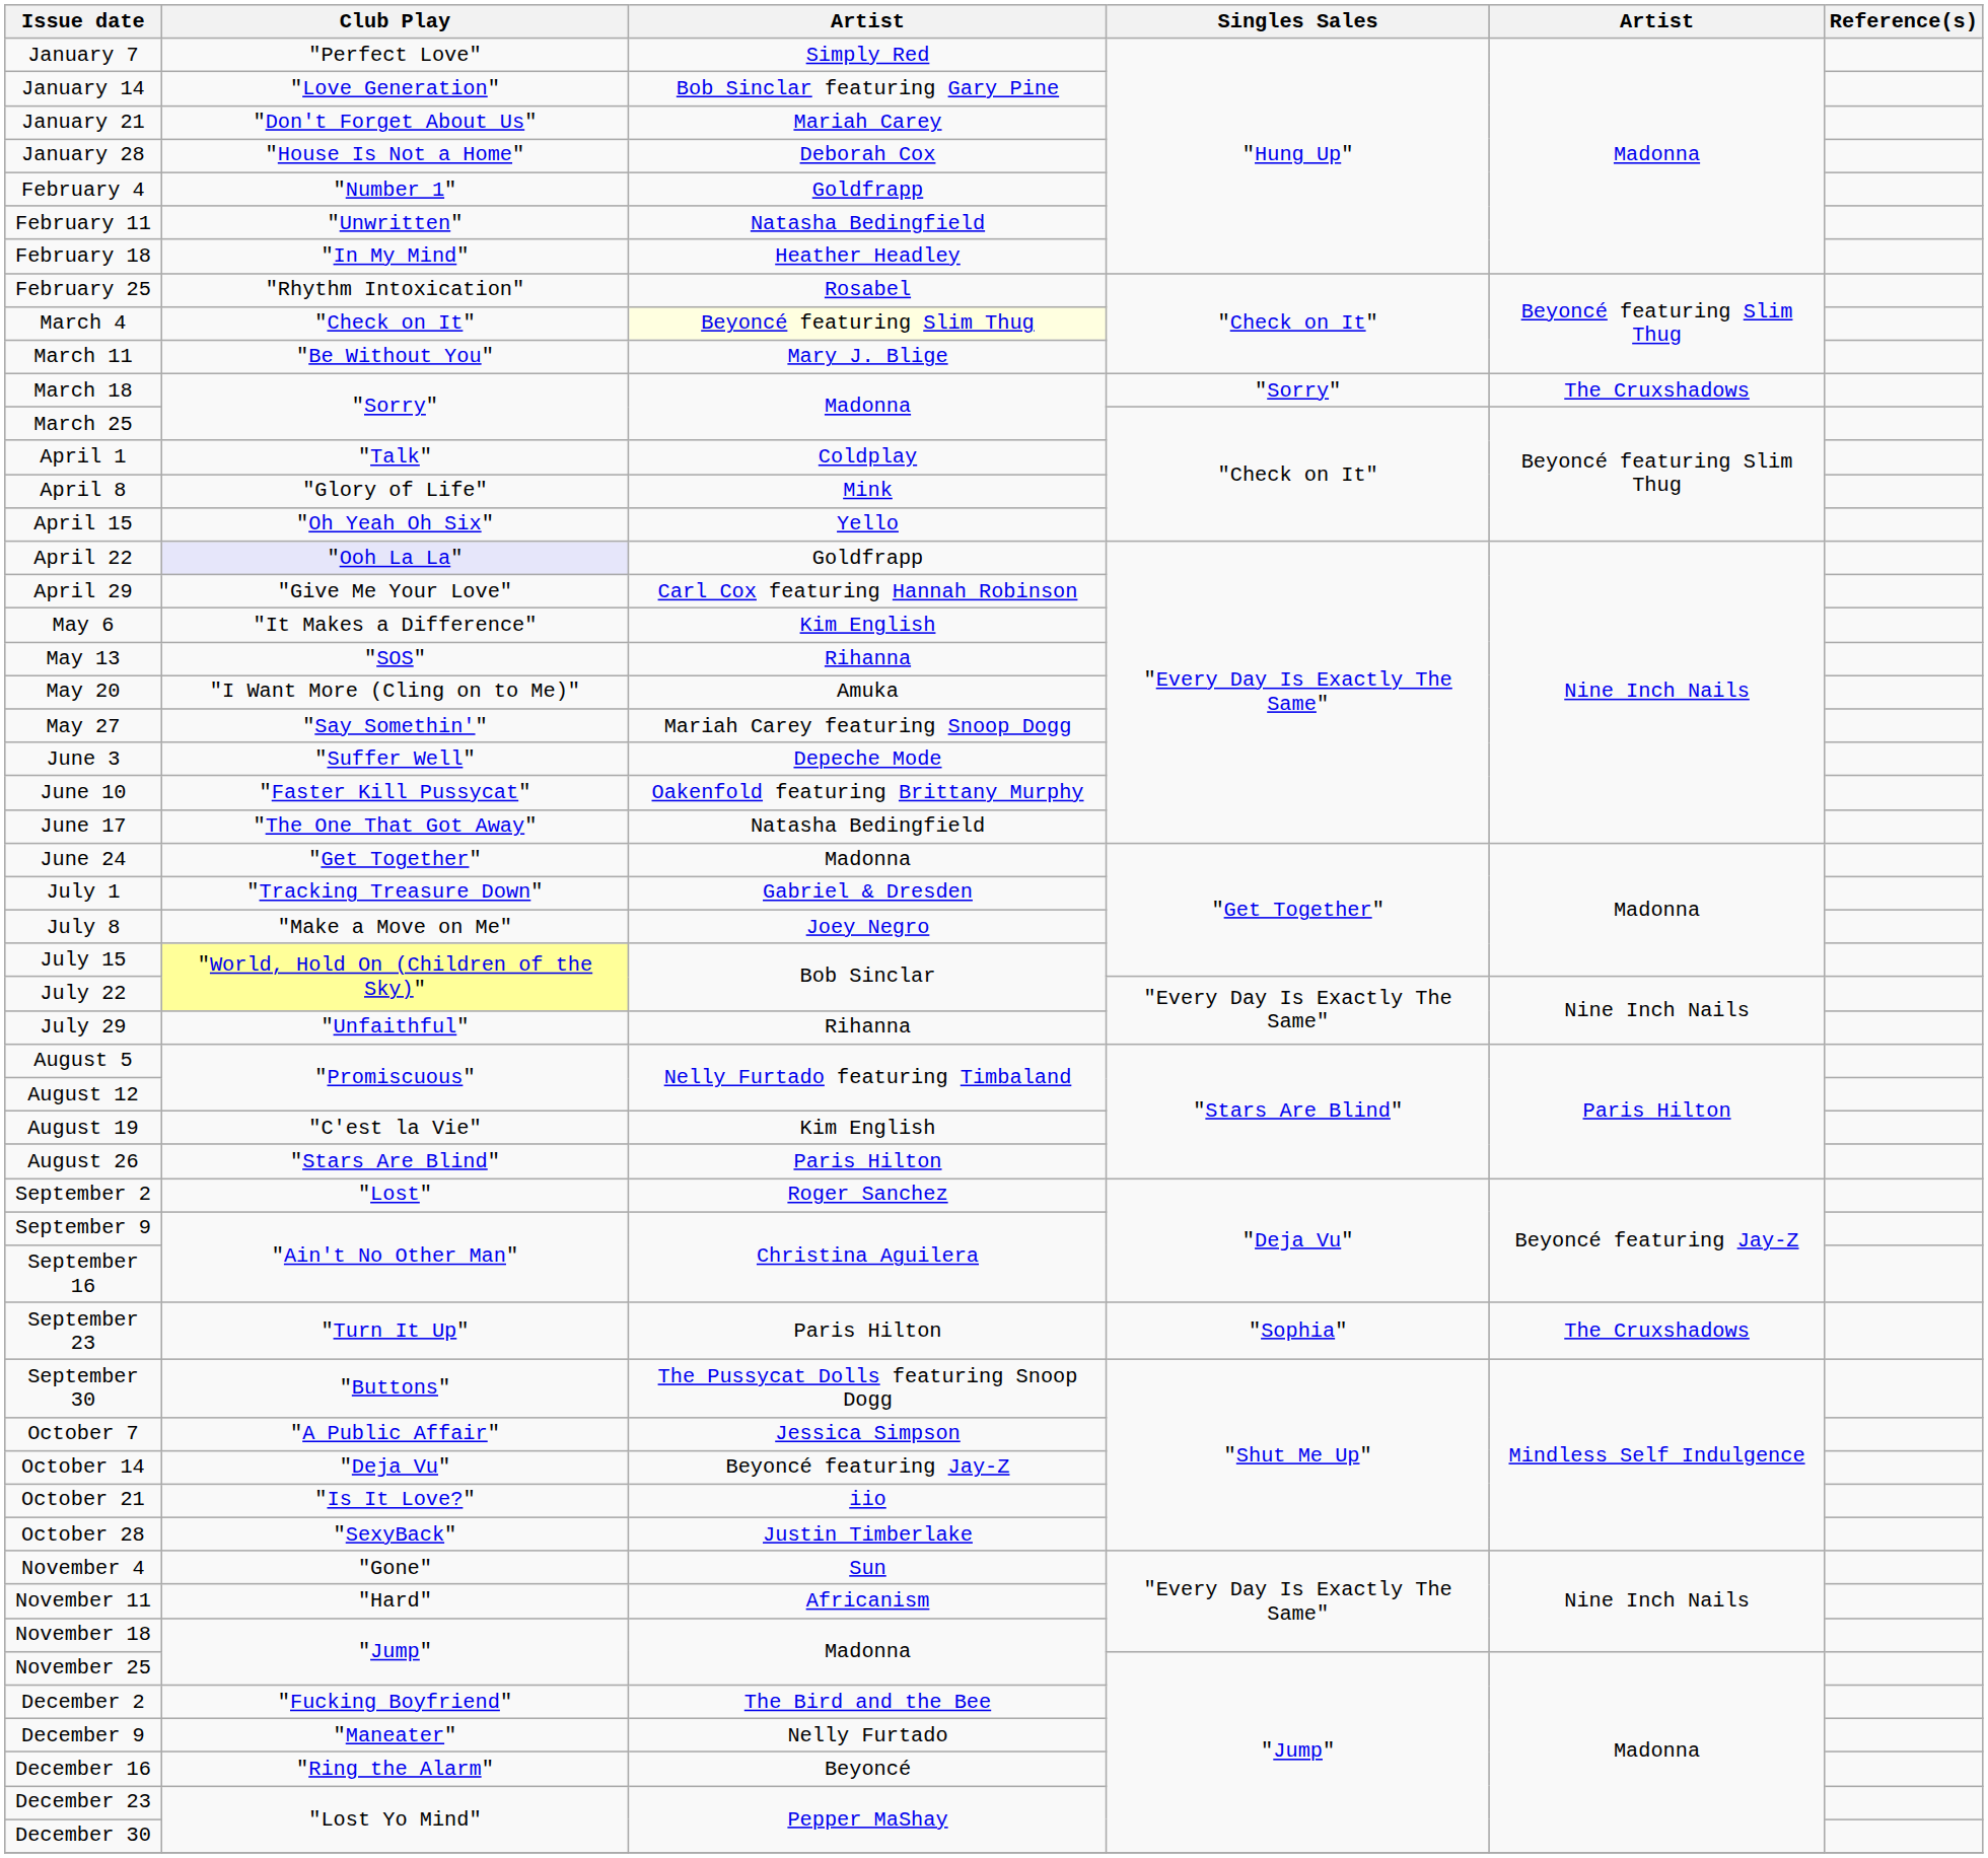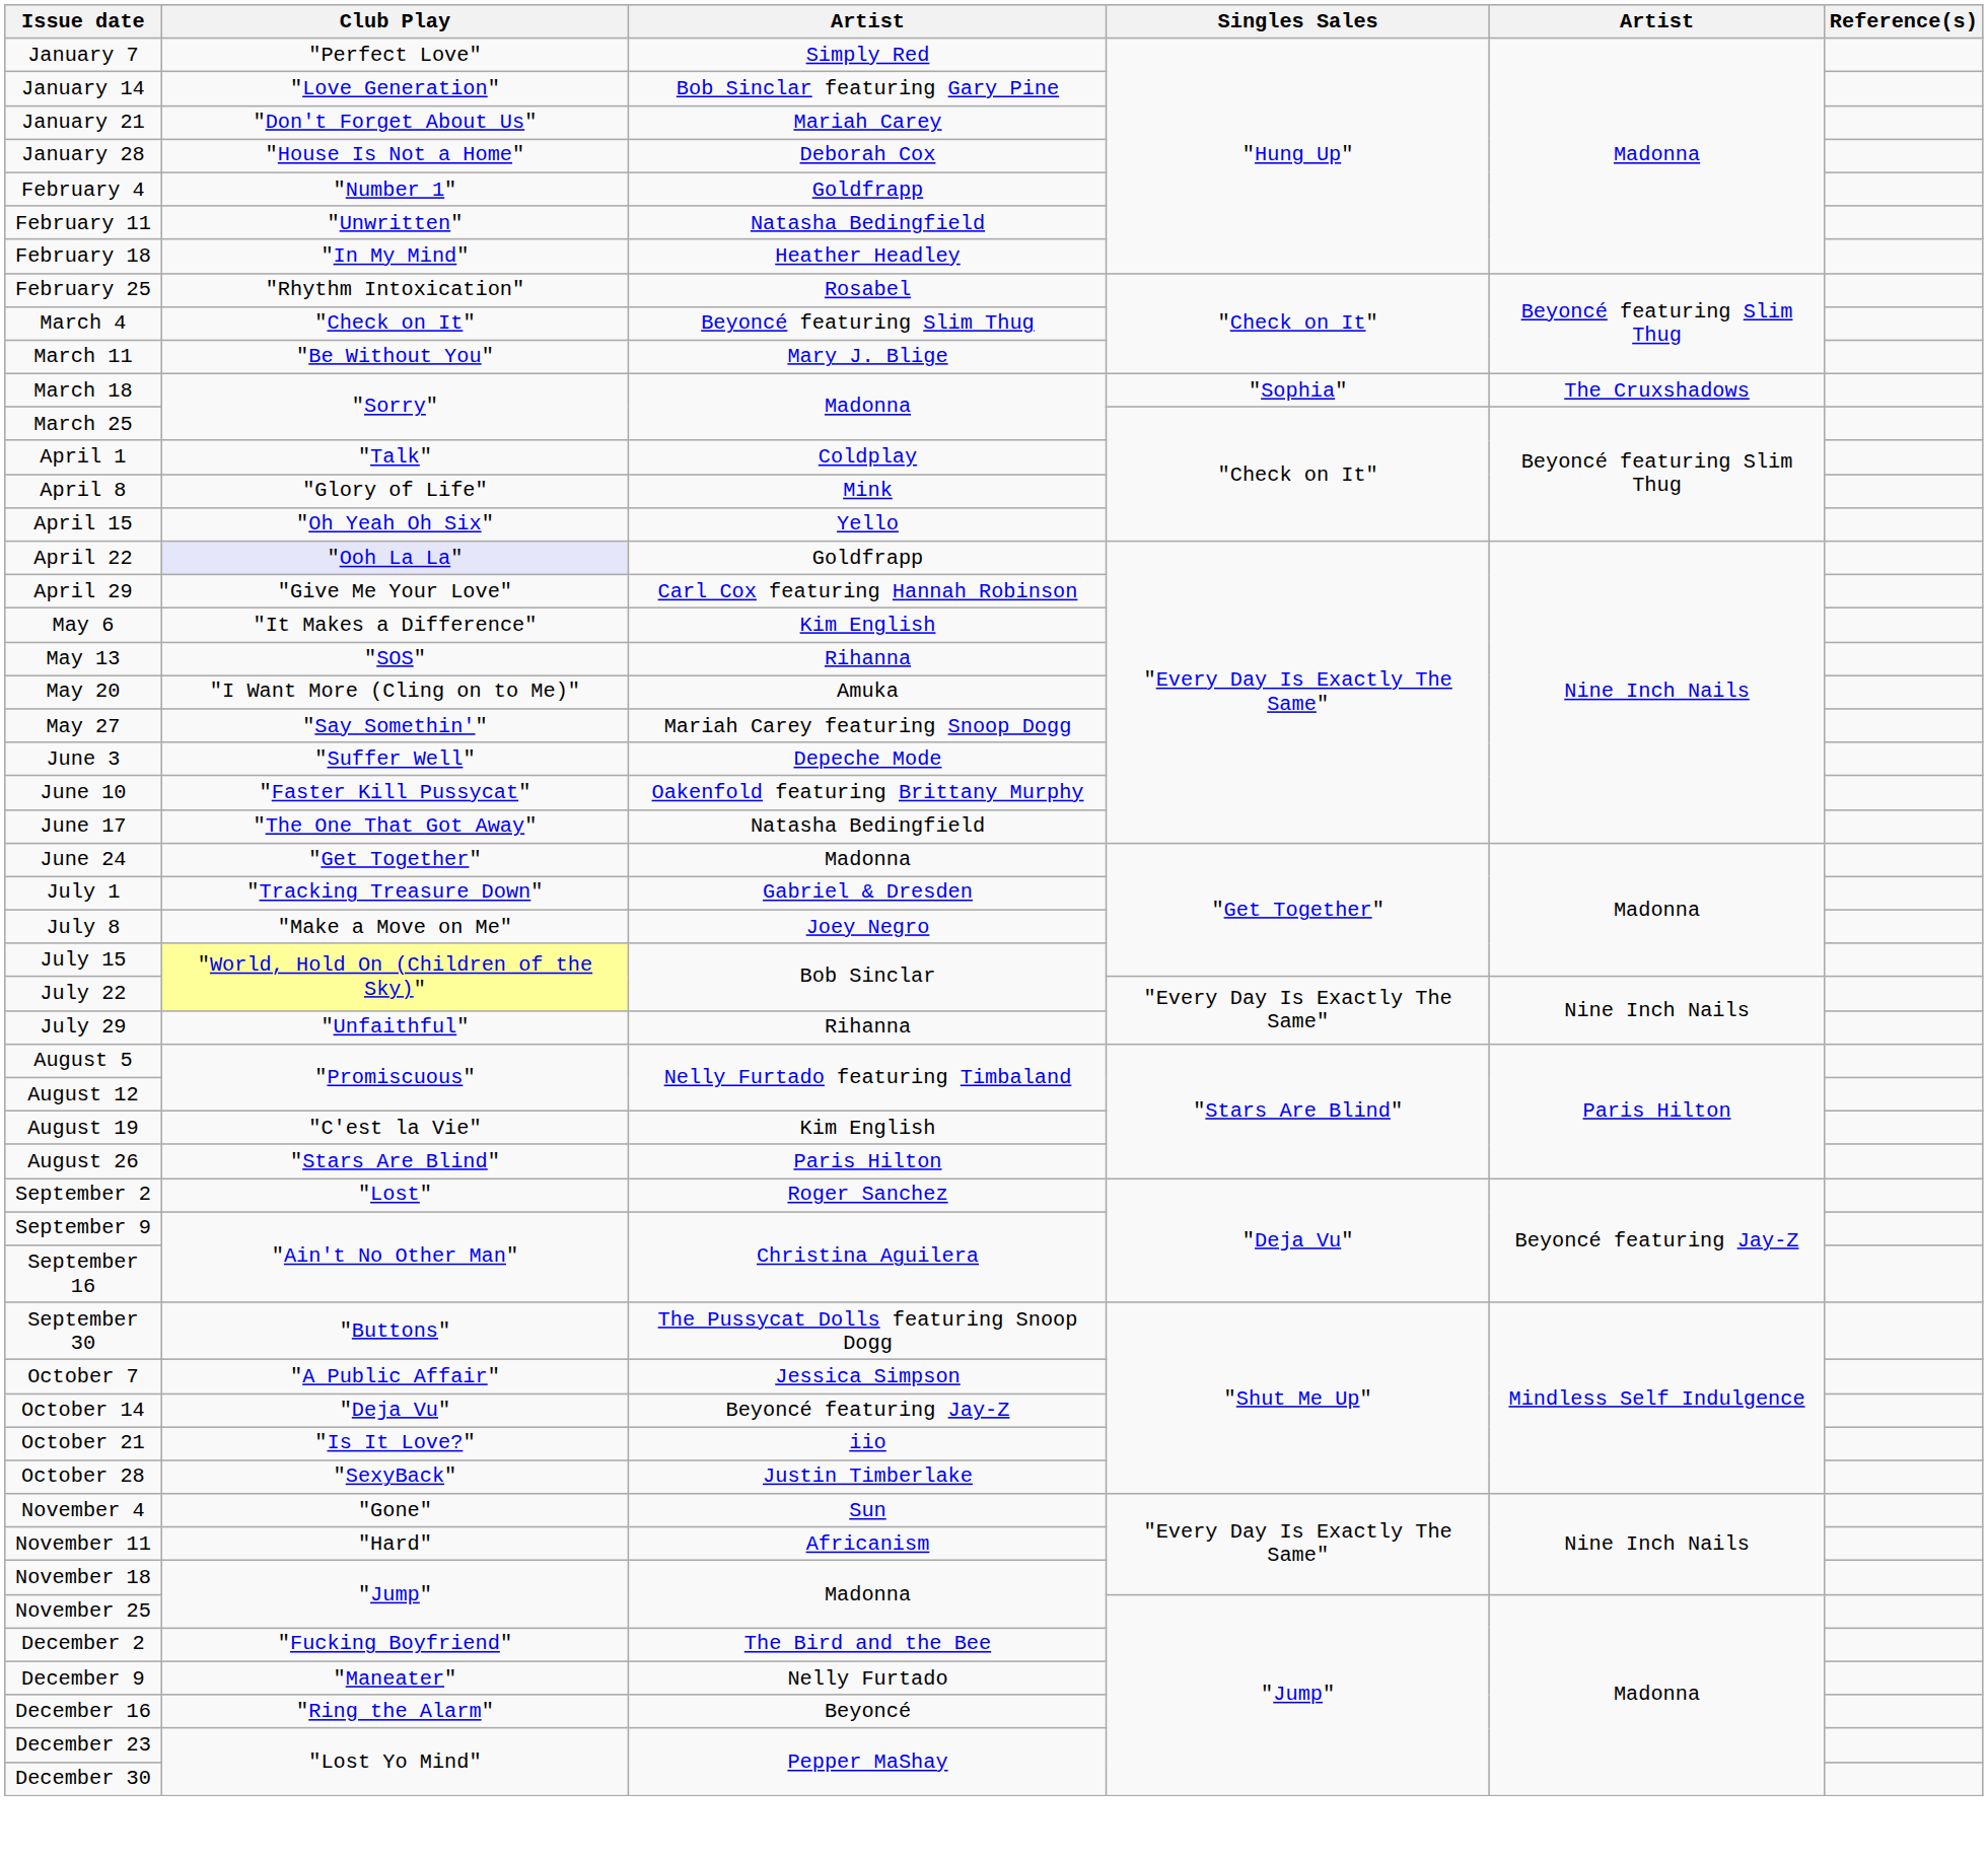March 4 | column 3: lightyellow background -> no background
March 18 | Singles Sales: "Sorry" -> "Sophia"
- row: September 23 | "Turn It Up" | Paris Hilton | "Sophia" | The Cruxshadows
